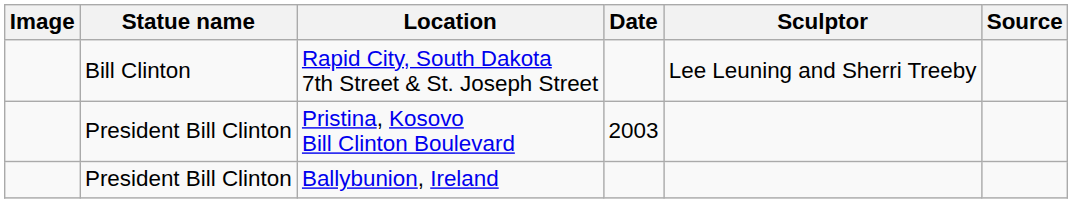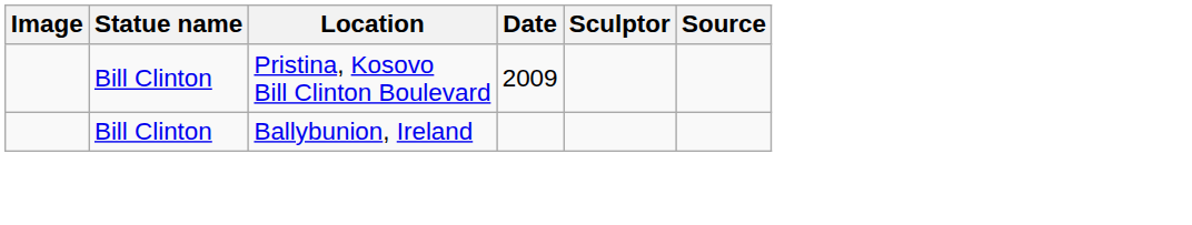- row: Bill Clinton | Rapid City, South Dakota 7th Street & St. Joseph Street | Lee Leuning and Sherri Treeby
Pristina, Kosovo Bill Clinton Boulevard | Statue name: President Bill Clinton -> Bill Clinton
Pristina, Kosovo Bill Clinton Boulevard | Date: 2003 -> 2009
Ballybunion, Ireland | Statue name: President Bill Clinton -> Bill Clinton
